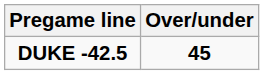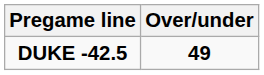DUKE -42.5 | Over/under: 45 -> 49
